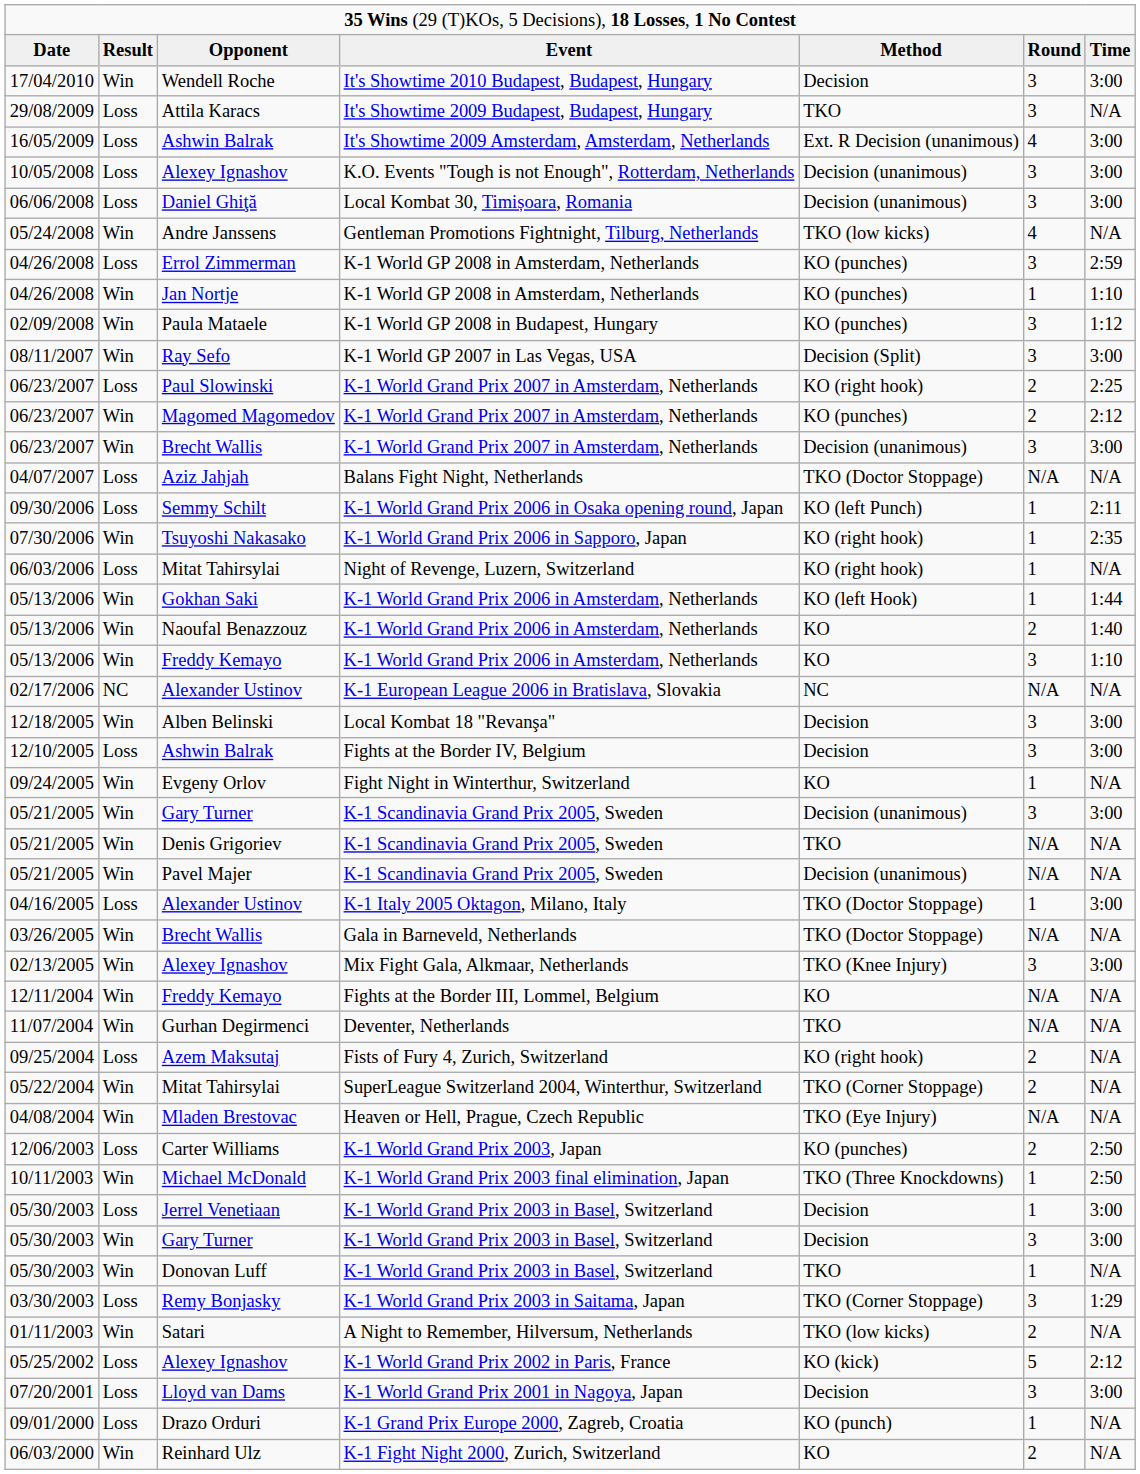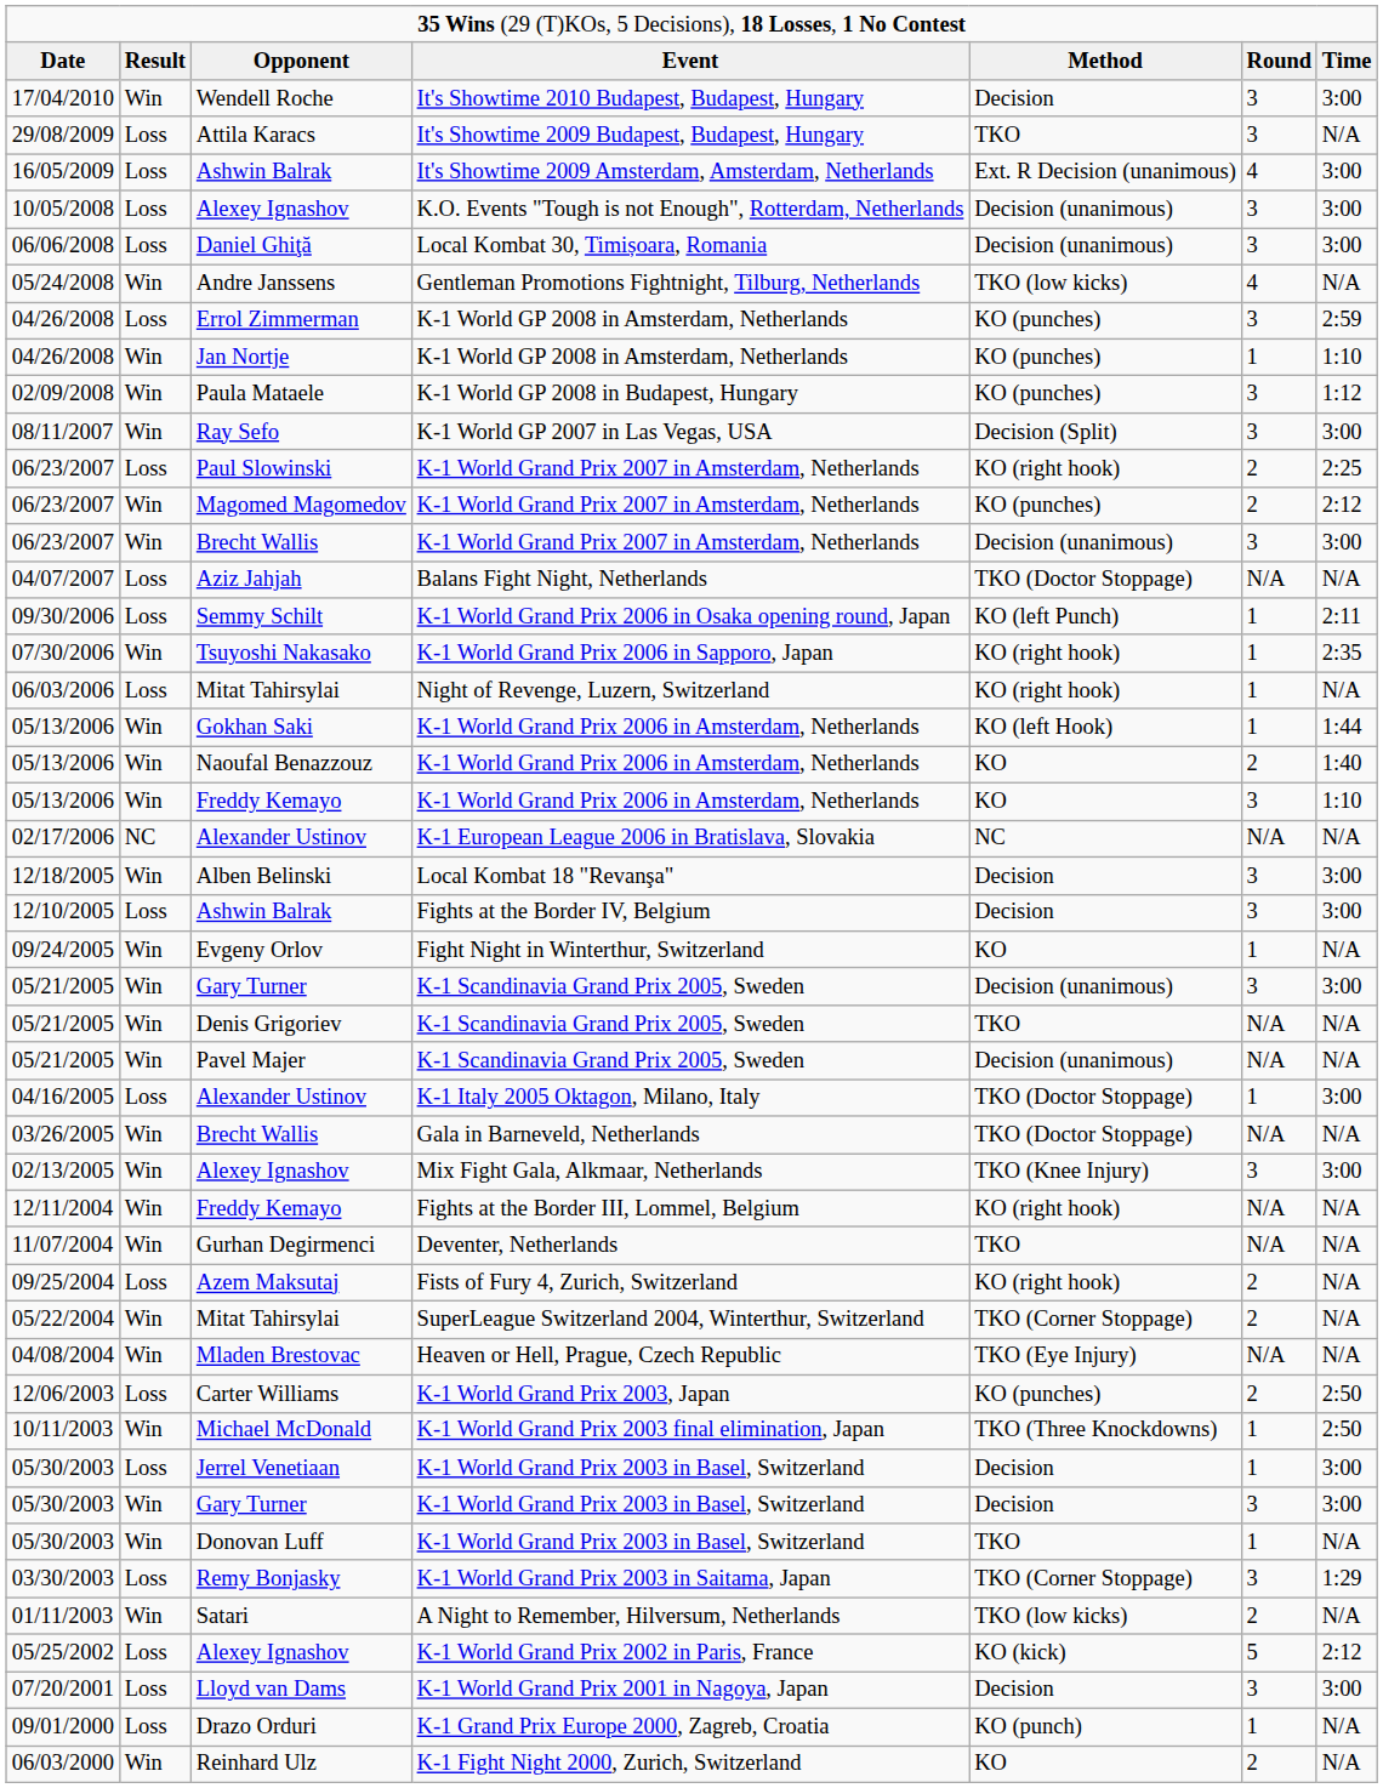12/11/2004 / Freddy Kemayo | column 5: KO -> KO (right hook)
